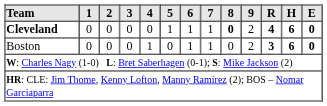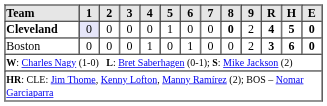Cleveland | 1: no background -> lavender background
Cleveland | 6: 1 -> 0
Cleveland | 7: 1 -> 0
Cleveland | H: 6 -> 5
Boston | 7: 1 -> 0
